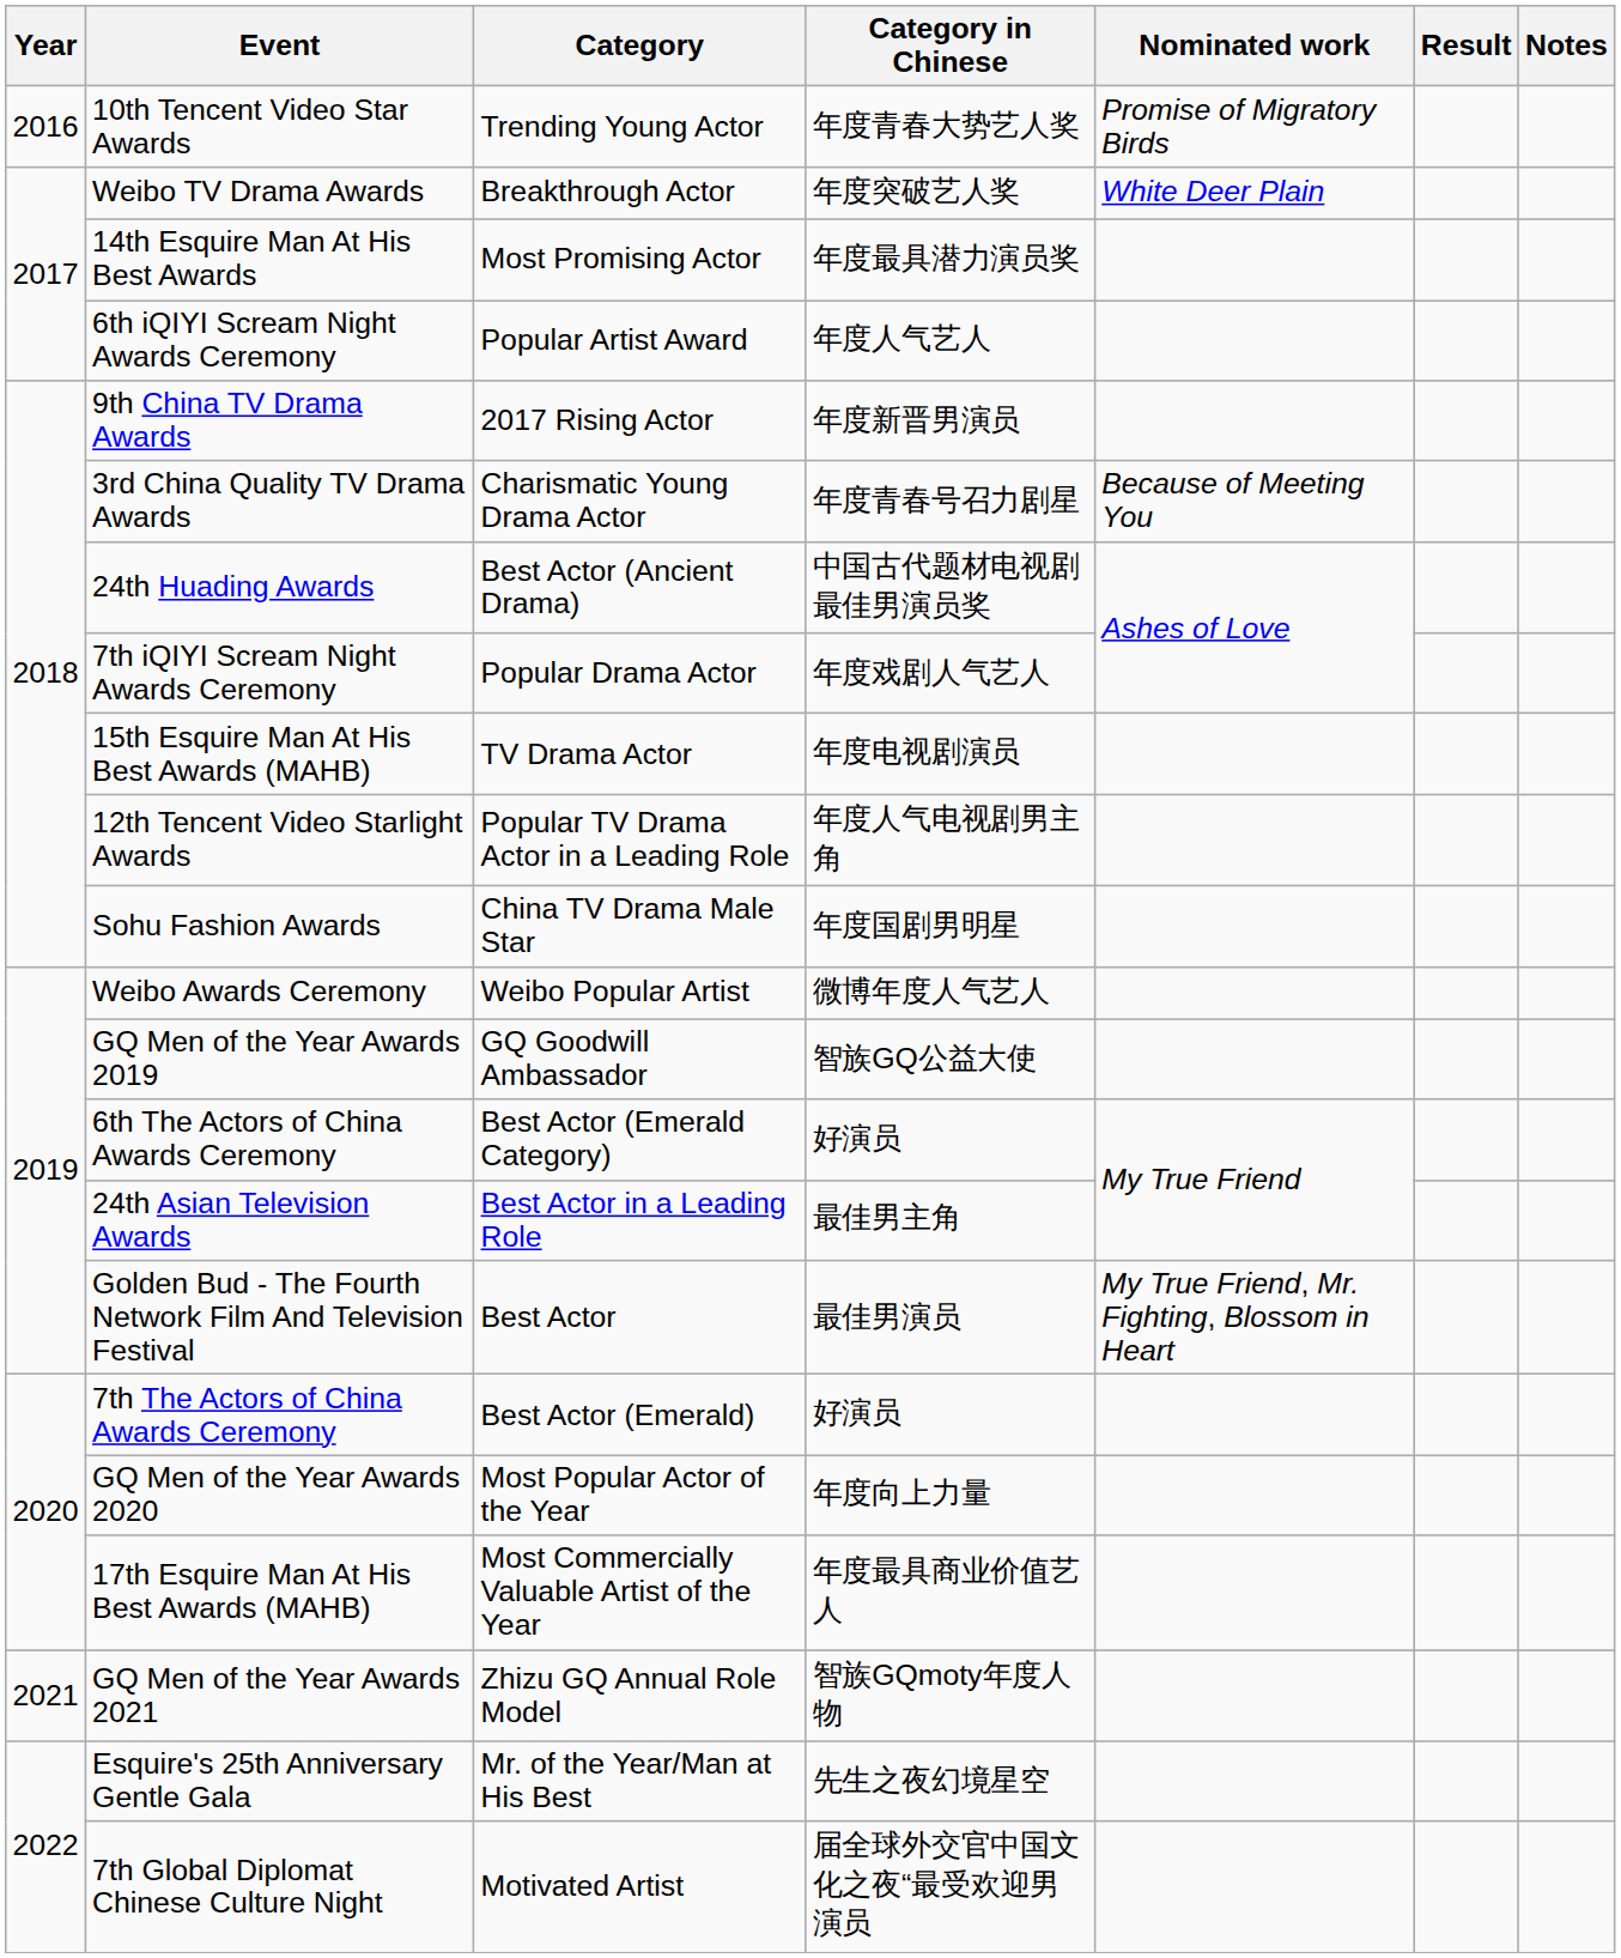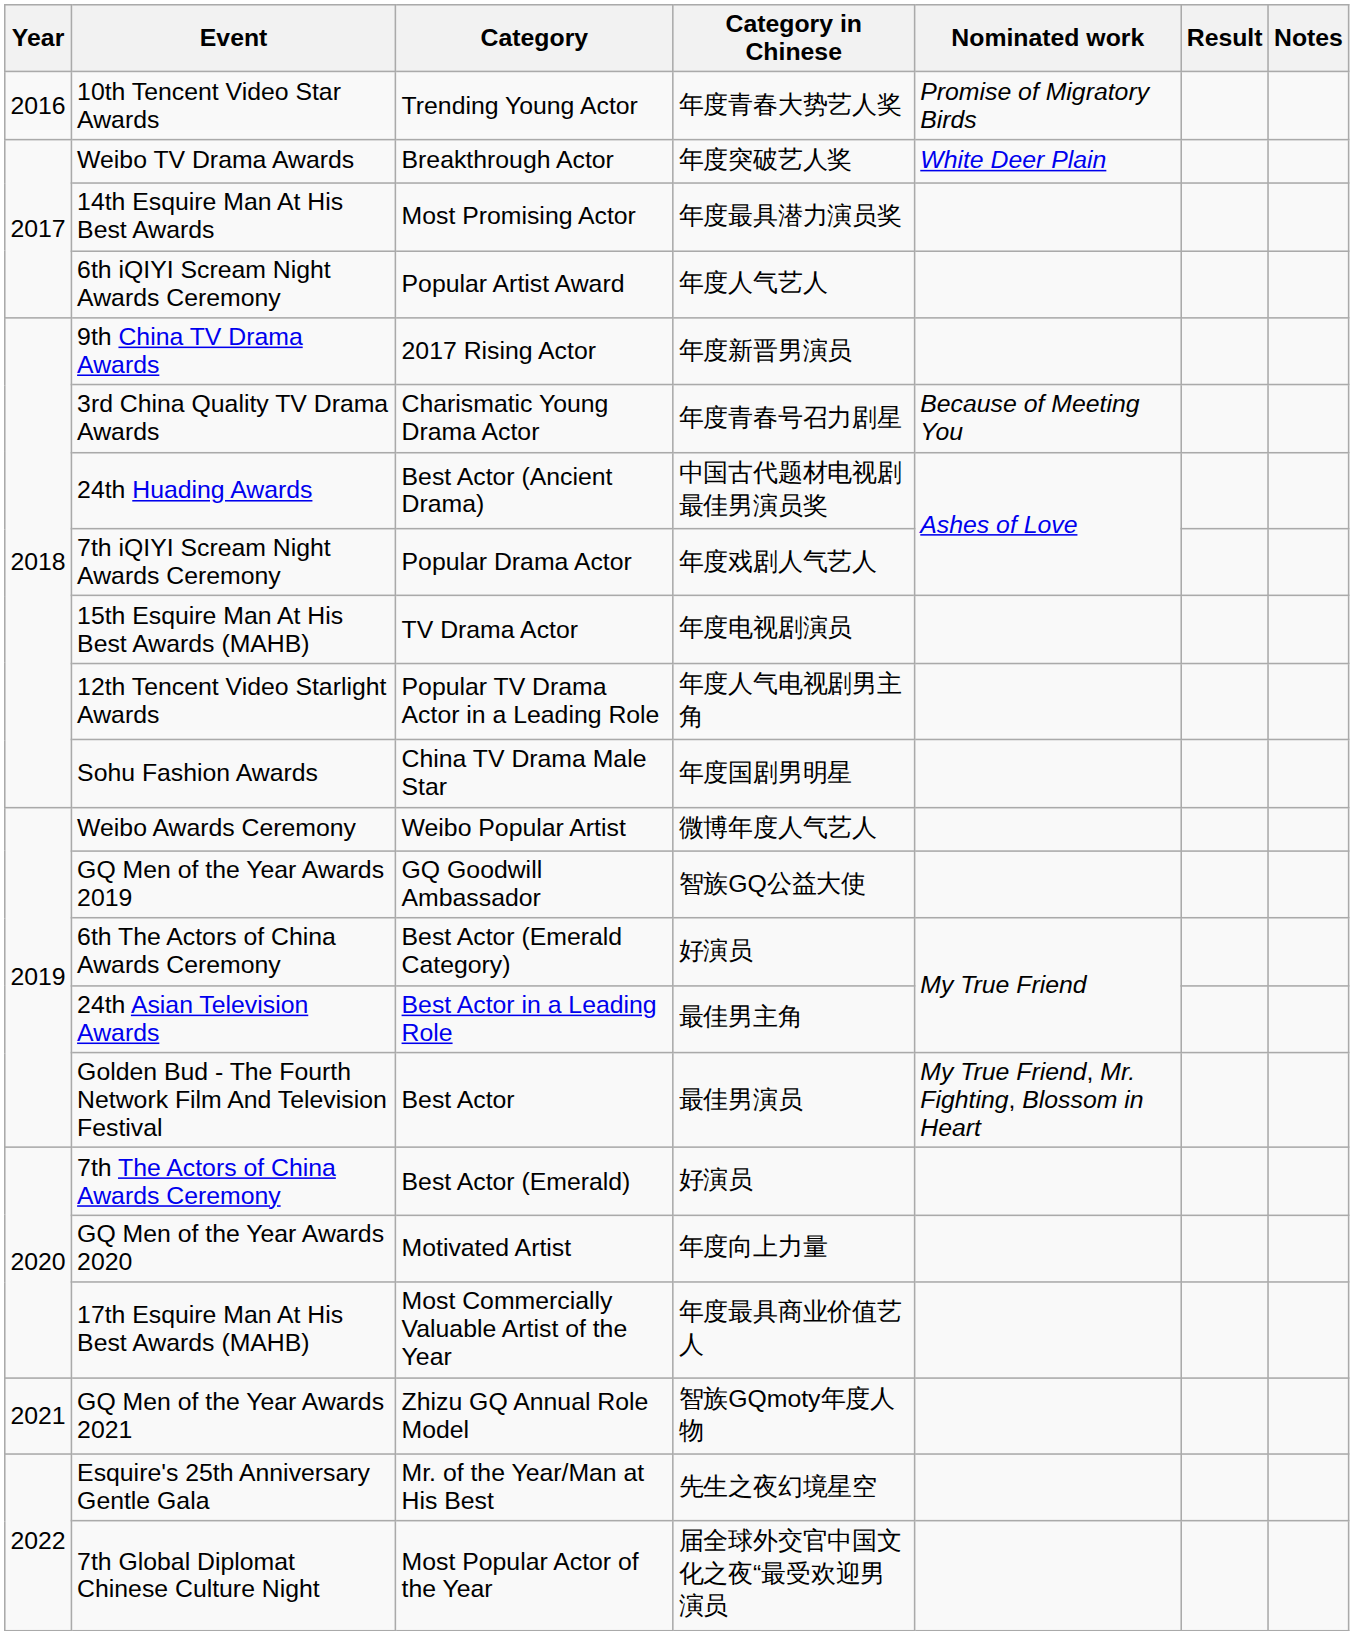GQ Men of the Year Awards 2020 | Category: Most Popular Actor of the Year -> Motivated Artist
7th Global Diplomat Chinese Culture Night | Category: Motivated Artist -> Most Popular Actor of the Year
